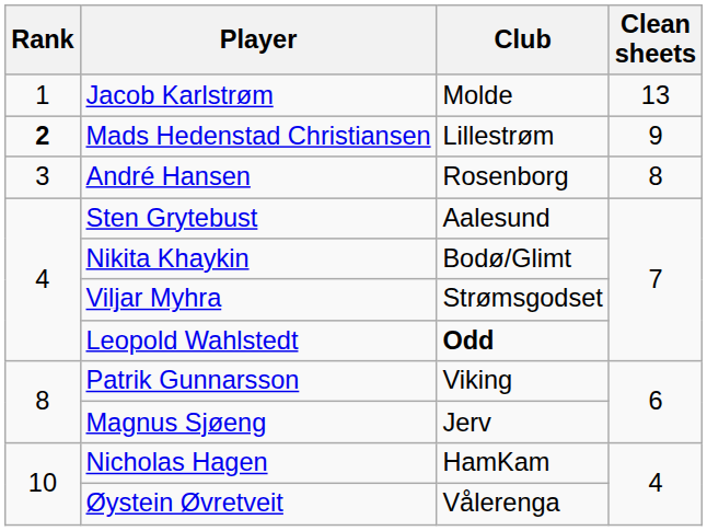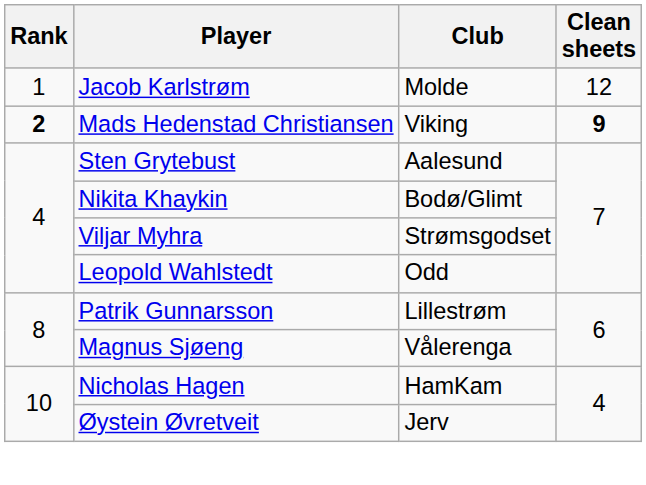Jacob Karlstrøm | Clean sheets: 13 -> 12
Mads Hedenstad Christiansen | Club: Lillestrøm -> Viking
Mads Hedenstad Christiansen | Clean sheets: normal -> bold
- row: 3 | André Hansen | Rosenborg | 8
Leopold Wahlstedt | Club: bold -> normal
Patrik Gunnarsson | Club: Viking -> Lillestrøm
Magnus Sjøeng | Club: Jerv -> Vålerenga
Øystein Øvretveit | Club: Vålerenga -> Jerv
